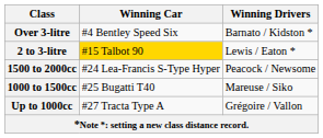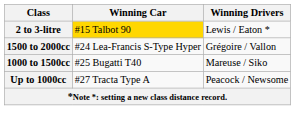- row: Over 3-litre | #4 Bentley Speed Six | Barnato / Kidston *
1500 to 2000cc | Winning Drivers: Peacock / Newsome -> Grégoire / Vallon
Up to 1000cc | Winning Drivers: Grégoire / Vallon -> Peacock / Newsome
